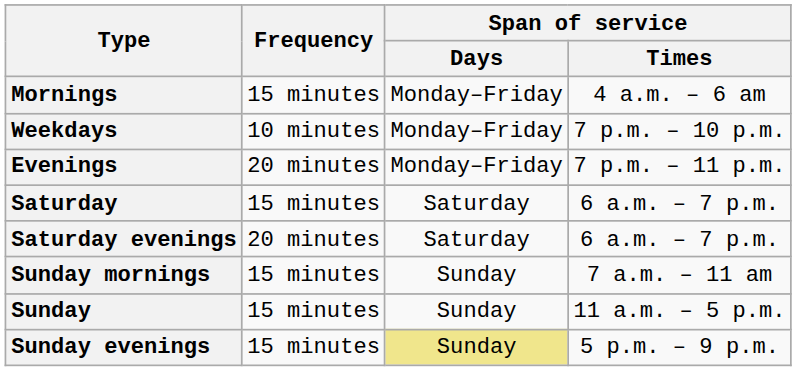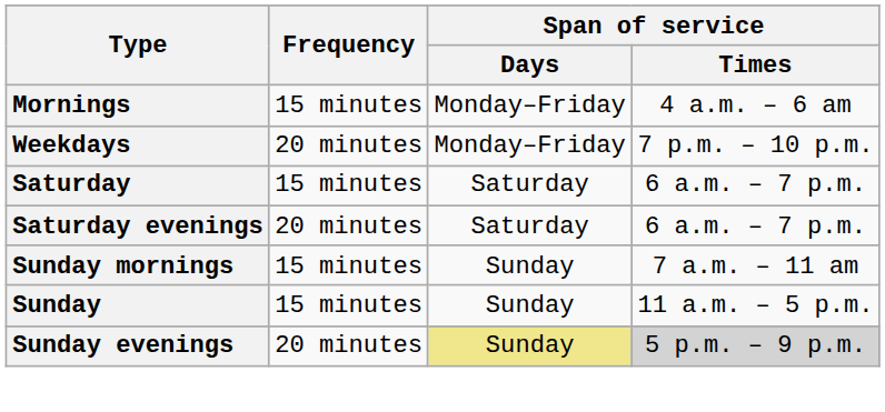Weekdays | Frequency: 10 minutes -> 20 minutes
- row: Evenings | 20 minutes | Monday–Friday | 7 p.m. – 11 p.m.
Sunday evenings | Frequency: 15 minutes -> 20 minutes
Sunday evenings | Span of service / Times: no background -> lightgrey background
